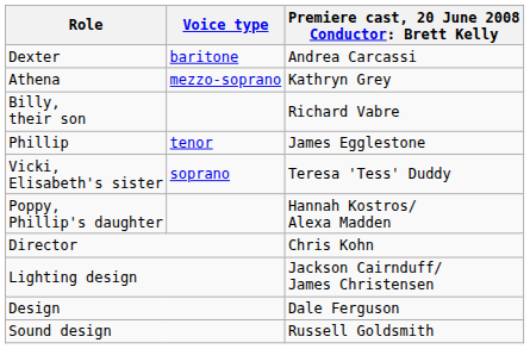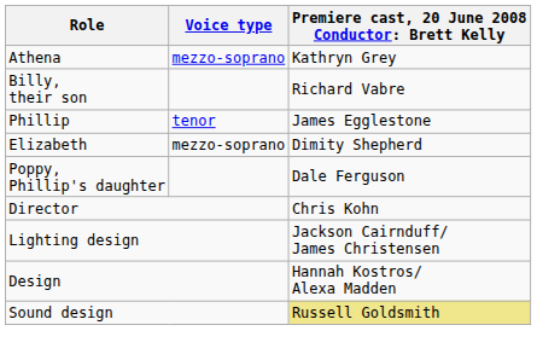- row: Dexter | baritone | Andrea Carcassi
+ row: Elizabeth | mezzo-soprano | Dimity Shepherd
- row: Vicki, Elisabeth's sister | soprano | Teresa 'Tess' Duddy
Poppy, Phillip's daughter | column 3: Hannah Kostros/ Alexa Madden -> Dale Ferguson
Design | column 3: Dale Ferguson -> Hannah Kostros/ Alexa Madden
Sound design | column 3: no background -> khaki background
